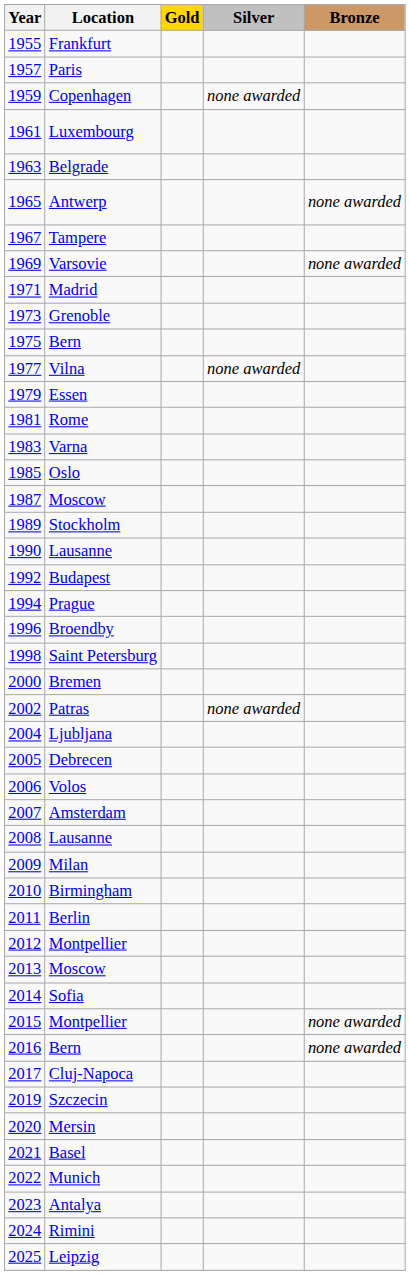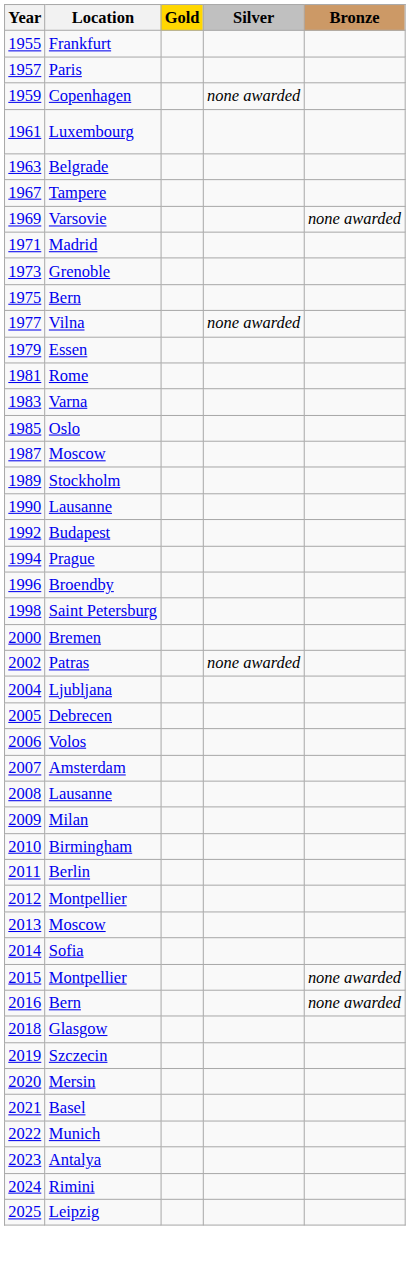- row: 1965 | Antwerp | none awarded
- row: 2017 | Cluj-Napoca
+ row: 2018 | Glasgow
